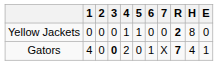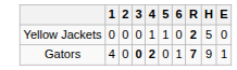- column: 7 | 0 | X
Yellow Jackets | H: 8 -> 5
Gators | 4: normal -> bold
Gators | H: 4 -> 9
